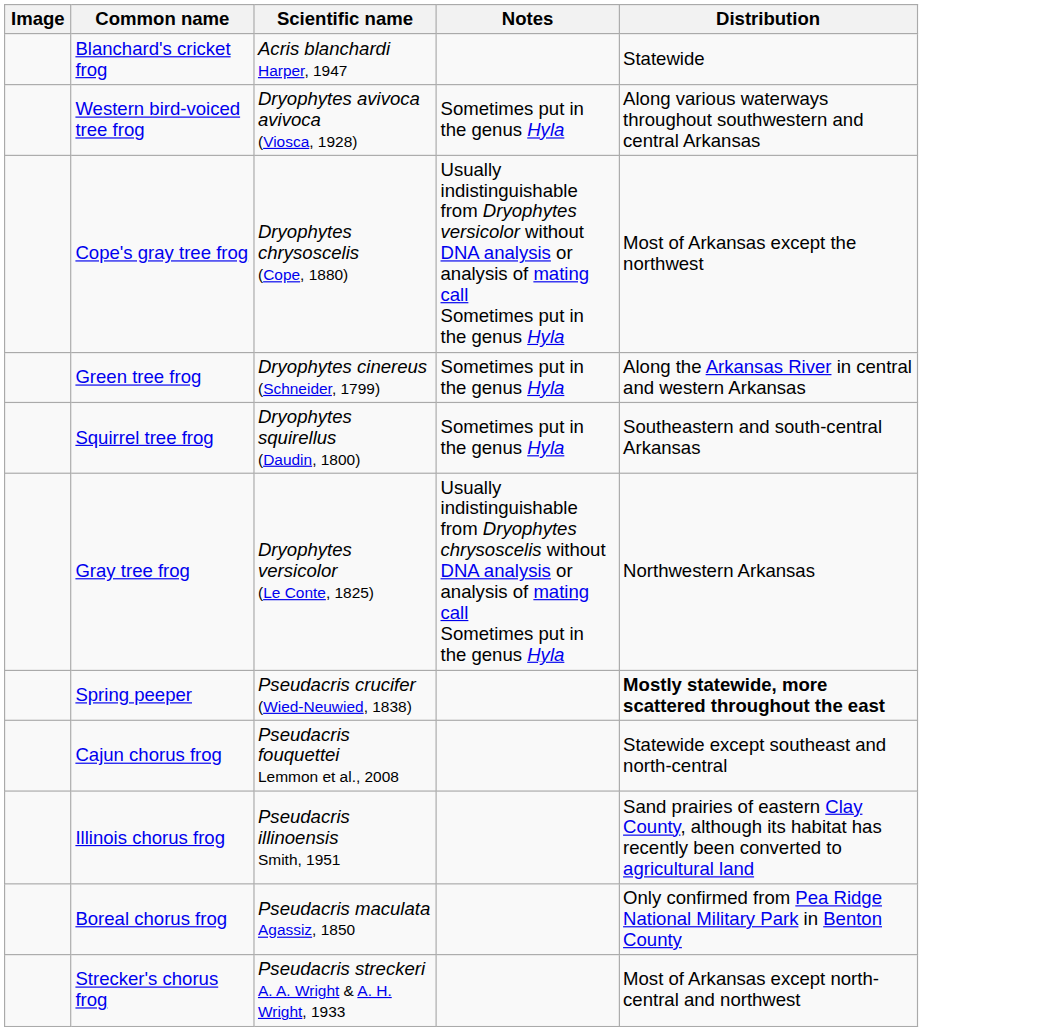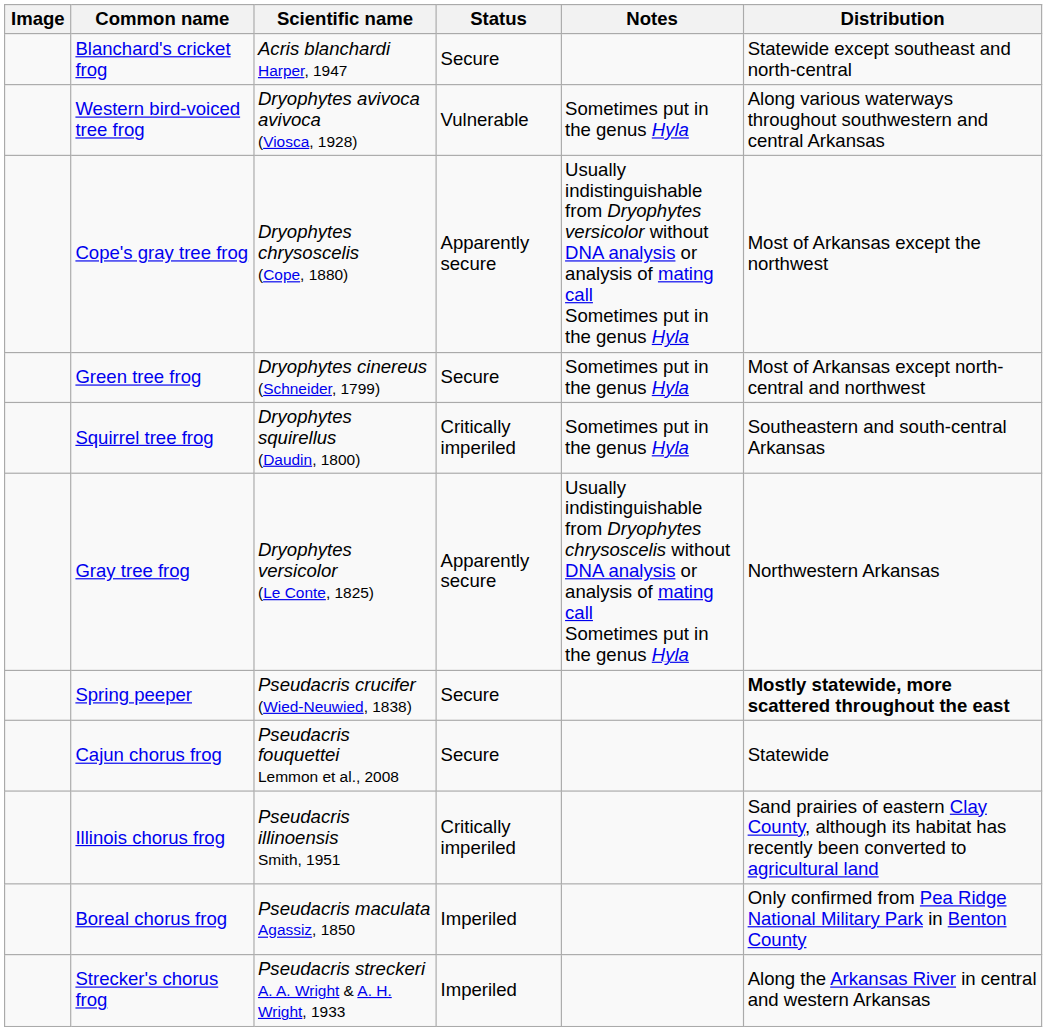+ column: Status | Secure | Vulnerable | Apparently secure | Secure | Critically imperiled | Apparently secure | Secure | Secure | Critically imperiled | Imperiled | Imperiled
Blanchard's cricket frog | Distribution: Statewide -> Statewide except southeast and north-central
Green tree frog | Distribution: Along the Arkansas River in central and western Arkansas -> Most of Arkansas except north-central and northwest
Cajun chorus frog | Distribution: Statewide except southeast and north-central -> Statewide
Strecker's chorus frog | Distribution: Most of Arkansas except north-central and northwest -> Along the Arkansas River in central and western Arkansas
